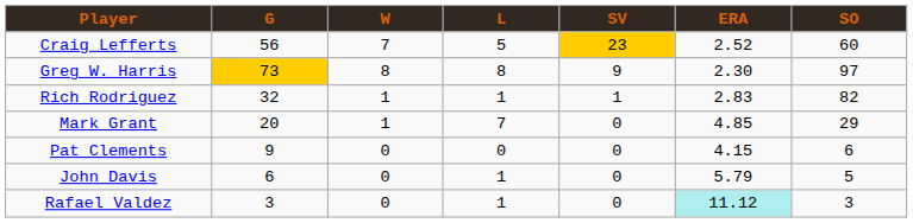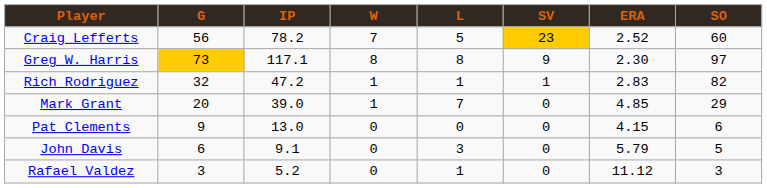+ column: IP | 78.2 | 117.1 | 47.2 | 39.0 | 13.0 | 9.1 | 5.2
John Davis | L: 1 -> 3
Rafael Valdez | ERA: paleturquoise background -> no background
